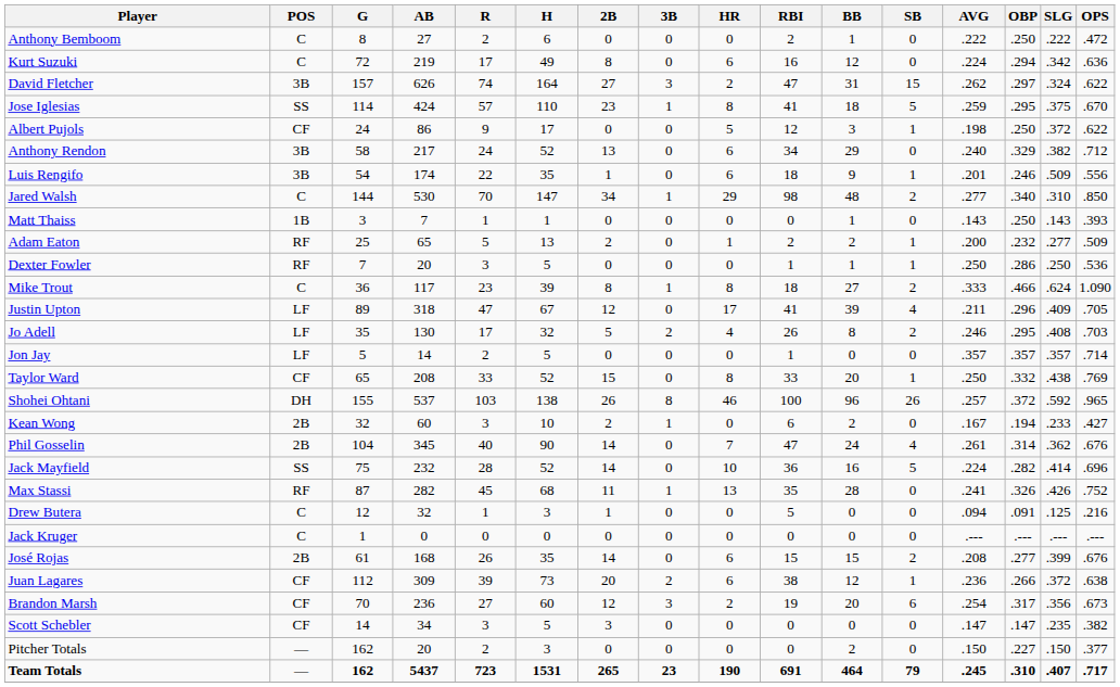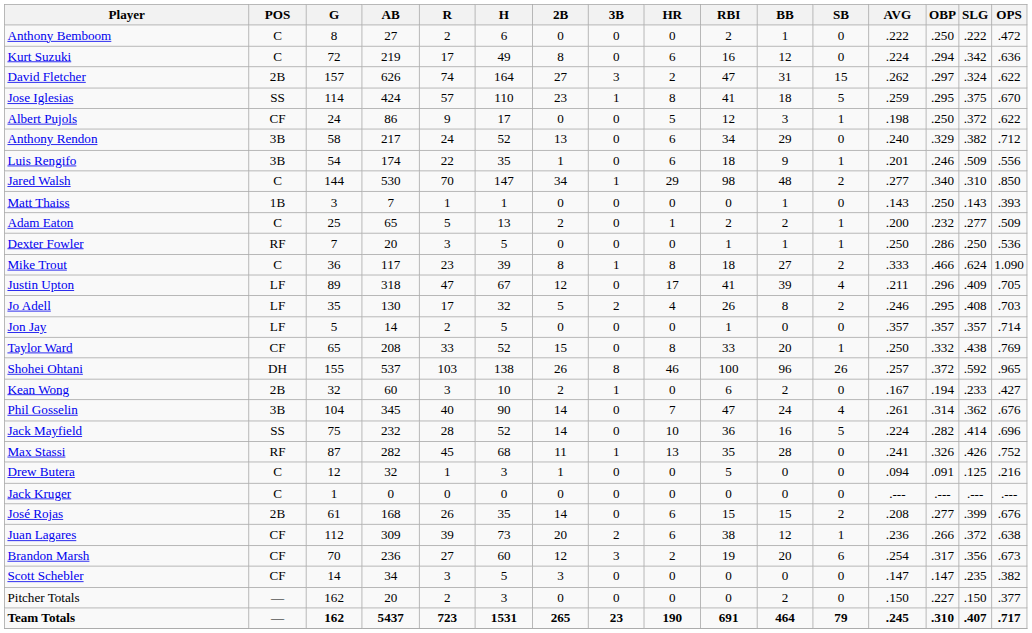David Fletcher | POS: 3B -> 2B
Adam Eaton | POS: RF -> C
Phil Gosselin | POS: 2B -> 3B
